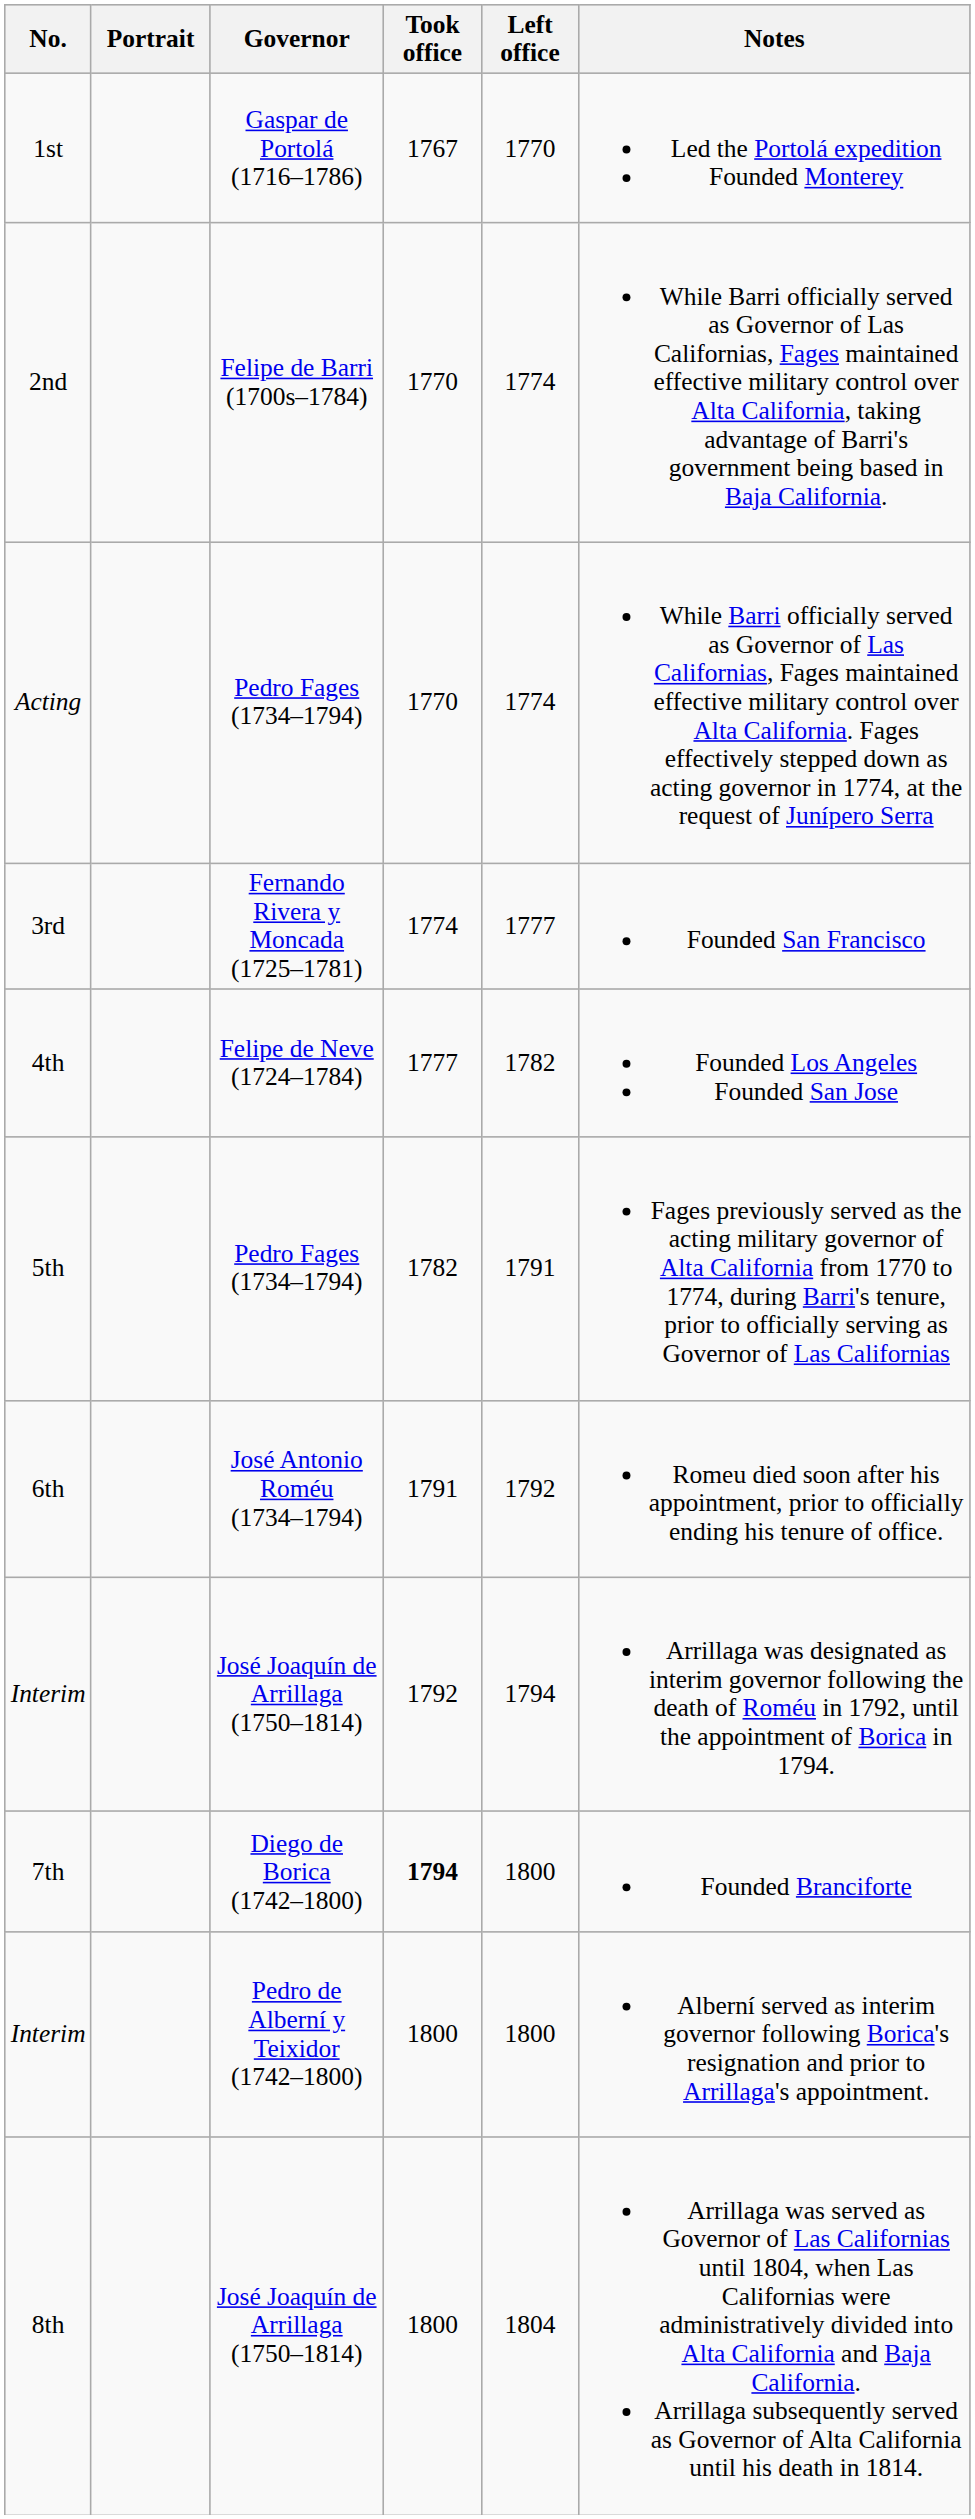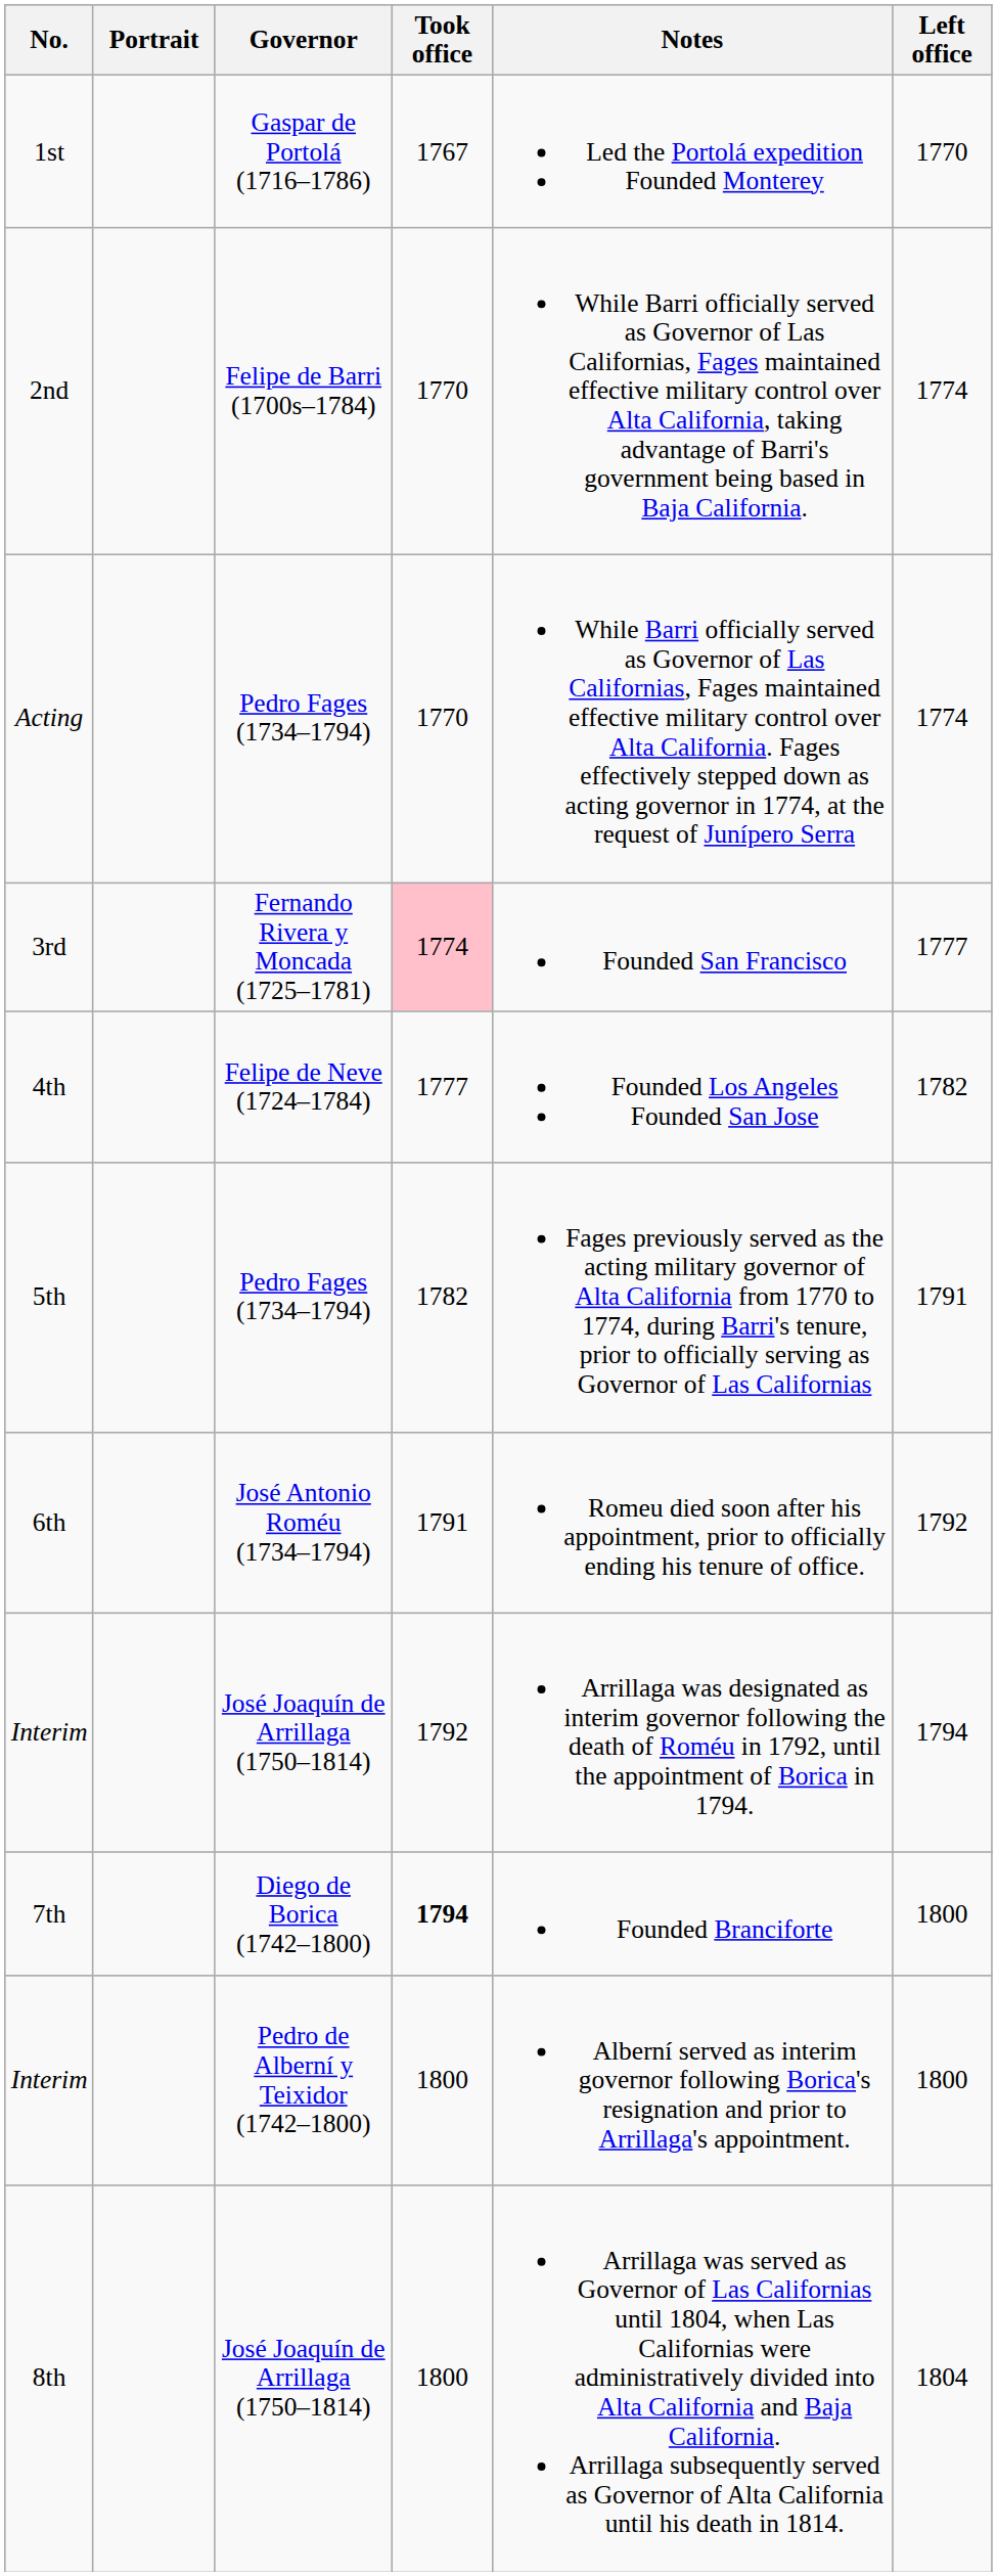columns swapped: Left office <-> Notes
3rd | Took office: no background -> pink background
